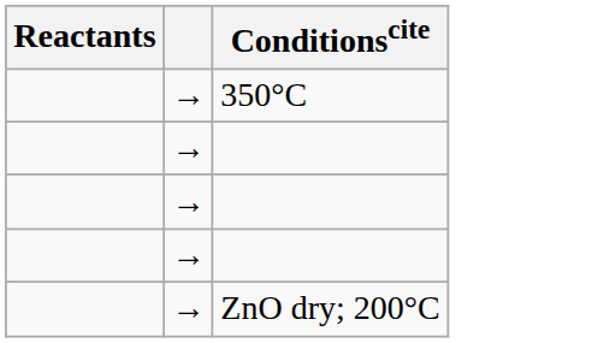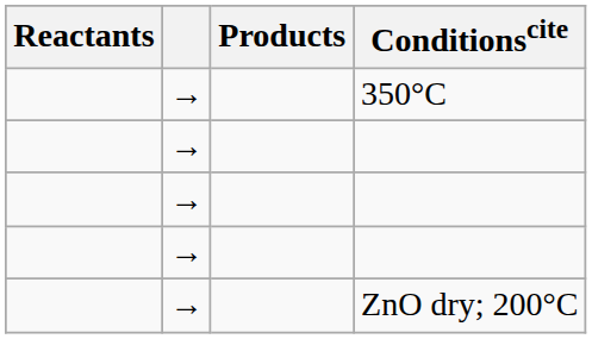+ column: Products
